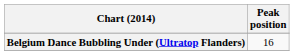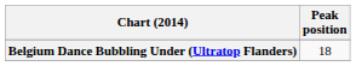Belgium Dance Bubbling Under (Ultratop Flanders) | Peak position: 16 -> 18
